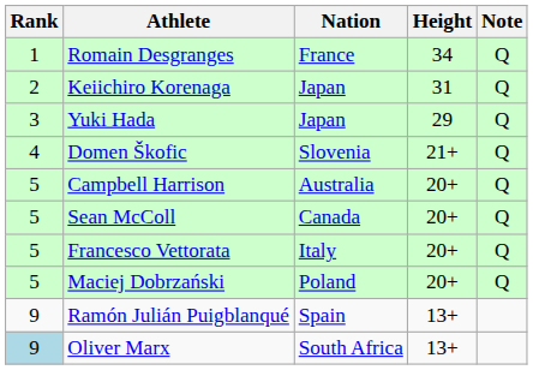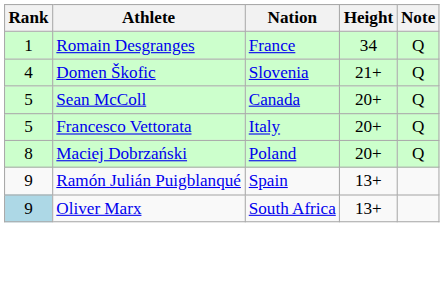- row: 2 | Keiichiro Korenaga | Japan | 31 | Q
- row: 3 | Yuki Hada | Japan | 29 | Q
- row: 5 | Campbell Harrison | Australia | 20+ | Q
Maciej Dobrzański | Rank: 5 -> 8
